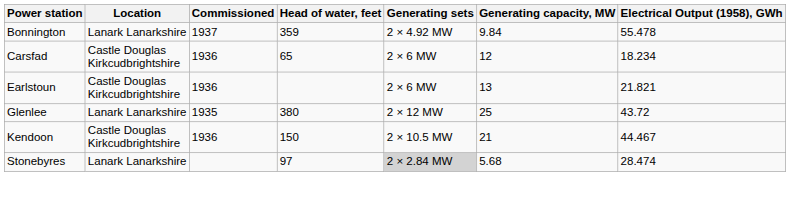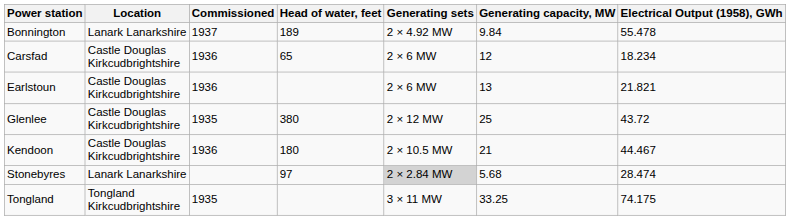Bonnington | Head of water, feet: 359 -> 189
Glenlee | Location: Lanark Lanarkshire -> Castle Douglas Kirkcudbrightshire
Kendoon | Head of water, feet: 150 -> 180
+ row: Tongland | Tongland Kirkcudbrightshire | 1935 | 3 × 11 MW | 33.25 | 74.175
